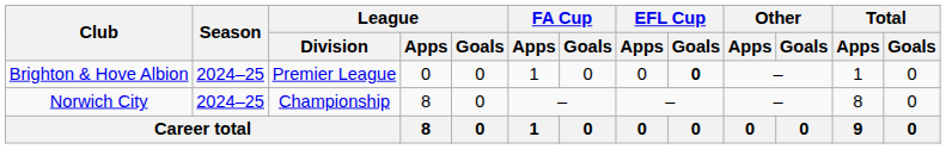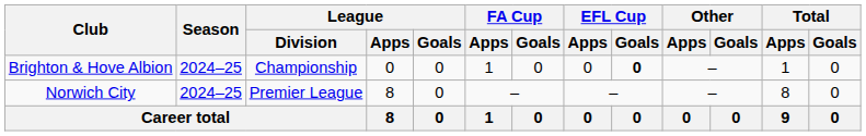Brighton & Hove Albion | League / Division: Premier League -> Championship
Norwich City | League / Division: Championship -> Premier League
